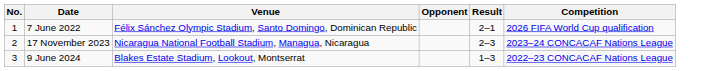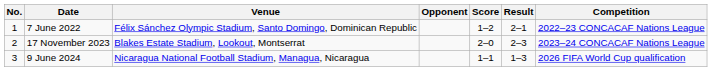+ column: Score | 1–2 | 2–0 | 1–1
7 June 2022 | Competition: 2026 FIFA World Cup qualification -> 2022–23 CONCACAF Nations League
17 November 2023 | Venue: Nicaragua National Football Stadium, Managua, Nicaragua -> Blakes Estate Stadium, Lookout, Montserrat
9 June 2024 | Venue: Blakes Estate Stadium, Lookout, Montserrat -> Nicaragua National Football Stadium, Managua, Nicaragua
9 June 2024 | Competition: 2022–23 CONCACAF Nations League -> 2026 FIFA World Cup qualification
